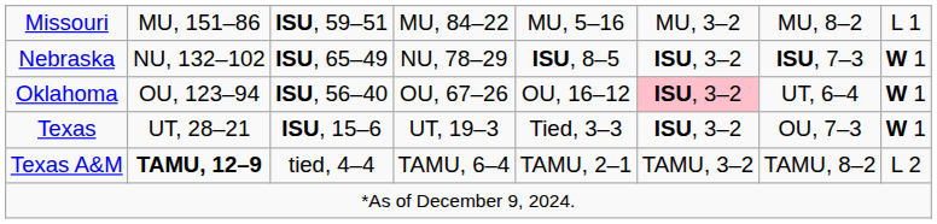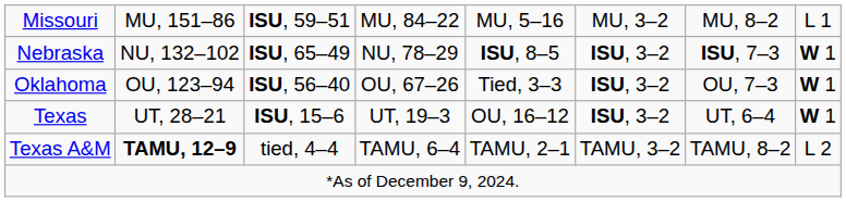Oklahoma | column 5: OU, 16–12 -> Tied, 3–3
Oklahoma | column 6: pink background -> no background
Oklahoma | column 7: UT, 6–4 -> OU, 7–3
Texas | column 5: Tied, 3–3 -> OU, 16–12
Texas | column 7: OU, 7–3 -> UT, 6–4
